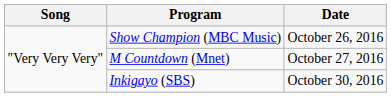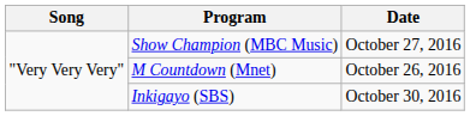Show Champion (MBC Music) | Date: October 26, 2016 -> October 27, 2016
M Countdown (Mnet) | Date: October 27, 2016 -> October 26, 2016
